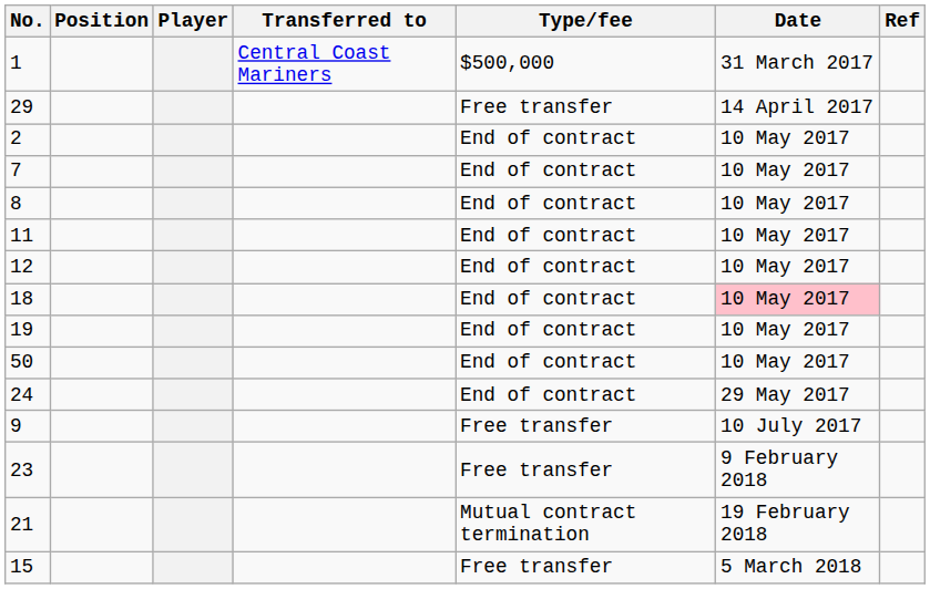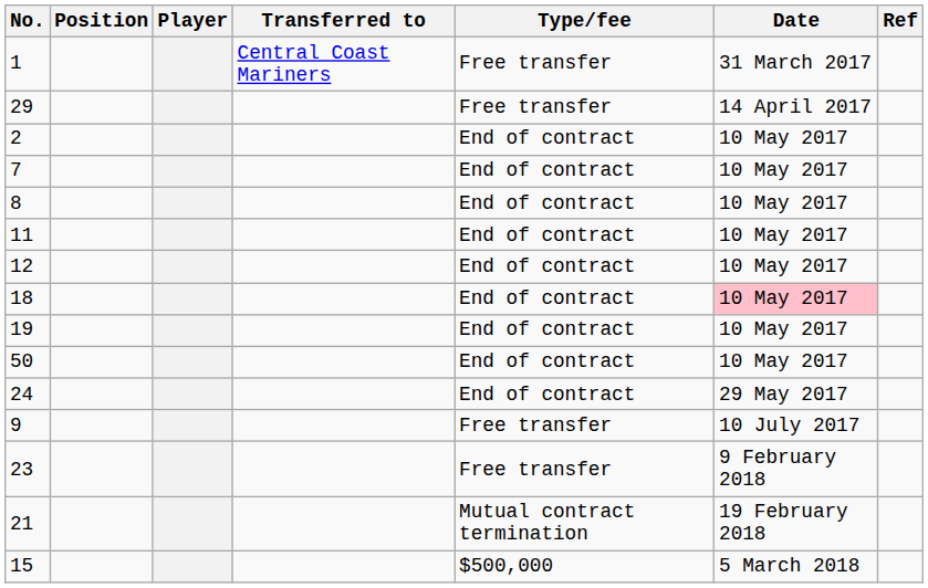1 | Type/fee: $500,000 -> Free transfer
15 | Type/fee: Free transfer -> $500,000
